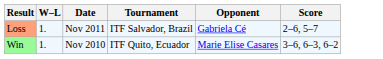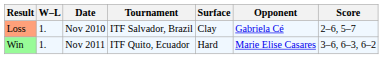+ column: Surface | Clay | Hard
Loss | Date: Nov 2011 -> Nov 2010
Win | Date: Nov 2010 -> Nov 2011
